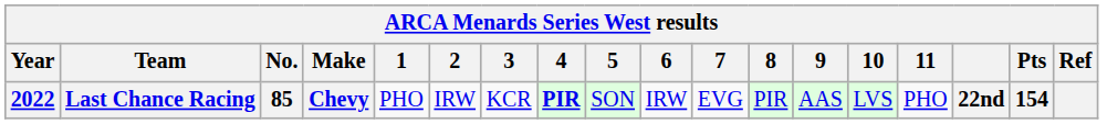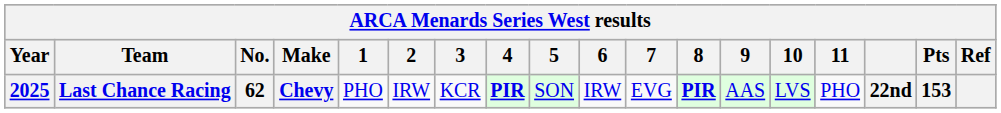Last Chance Racing | Year: 2022 -> 2025
Last Chance Racing | No.: 85 -> 62
Last Chance Racing | 8: normal -> bold
Last Chance Racing | Pts: 154 -> 153
